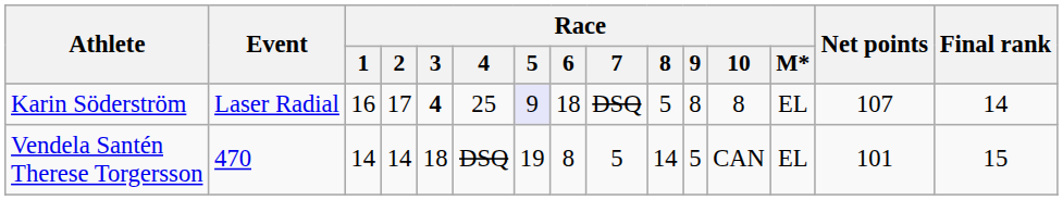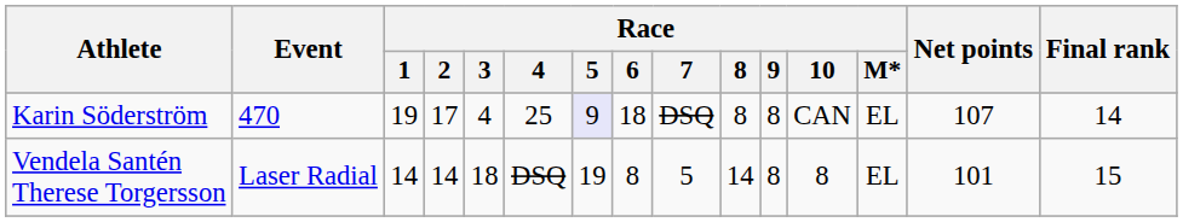Karin Söderström | Event: Laser Radial -> 470
Karin Söderström | Race / 1: 16 -> 19
Karin Söderström | Race / 3: bold -> normal
Karin Söderström | Race / 8: 5 -> 8
Karin Söderström | Race / 10: 8 -> CAN
Vendela Santén Therese Torgersson | Event: 470 -> Laser Radial
Vendela Santén Therese Torgersson | Race / 9: 5 -> 8
Vendela Santén Therese Torgersson | Race / 10: CAN -> 8
